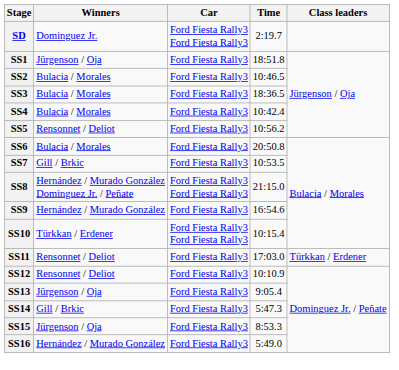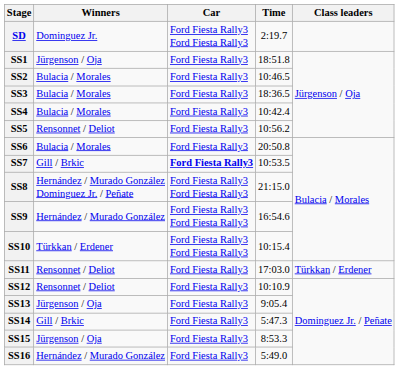SS7 | Car: normal -> bold
SS9 | Car: Ford Fiesta Rally3 -> Ford Fiesta Rally3 Ford Fiesta Rally3
